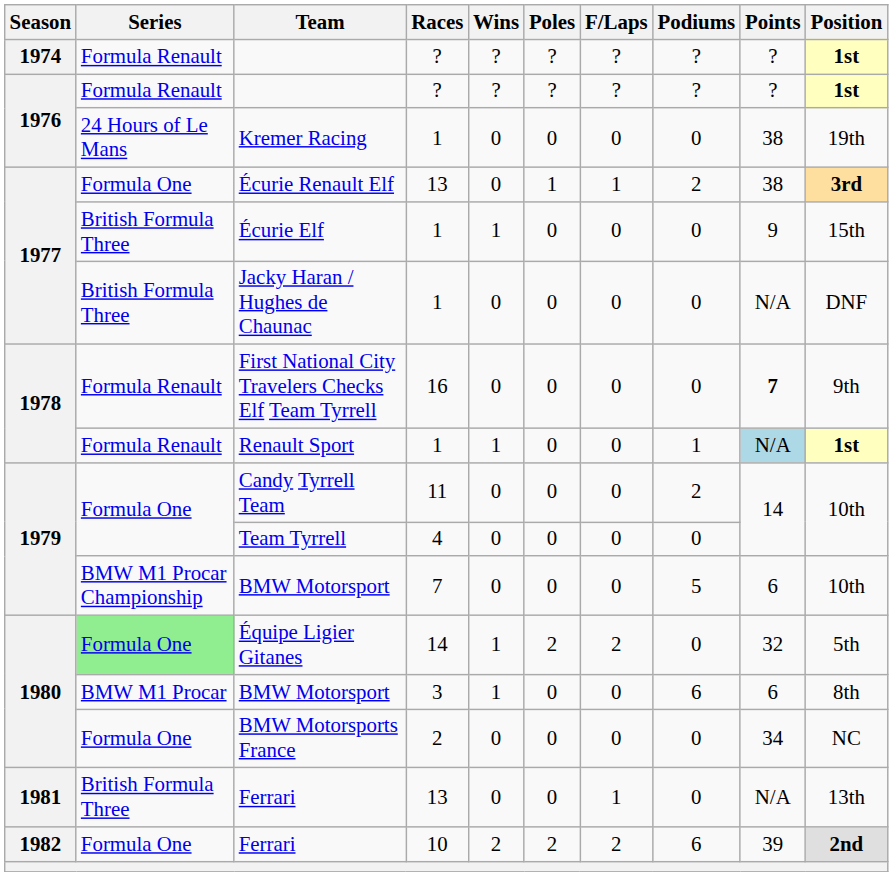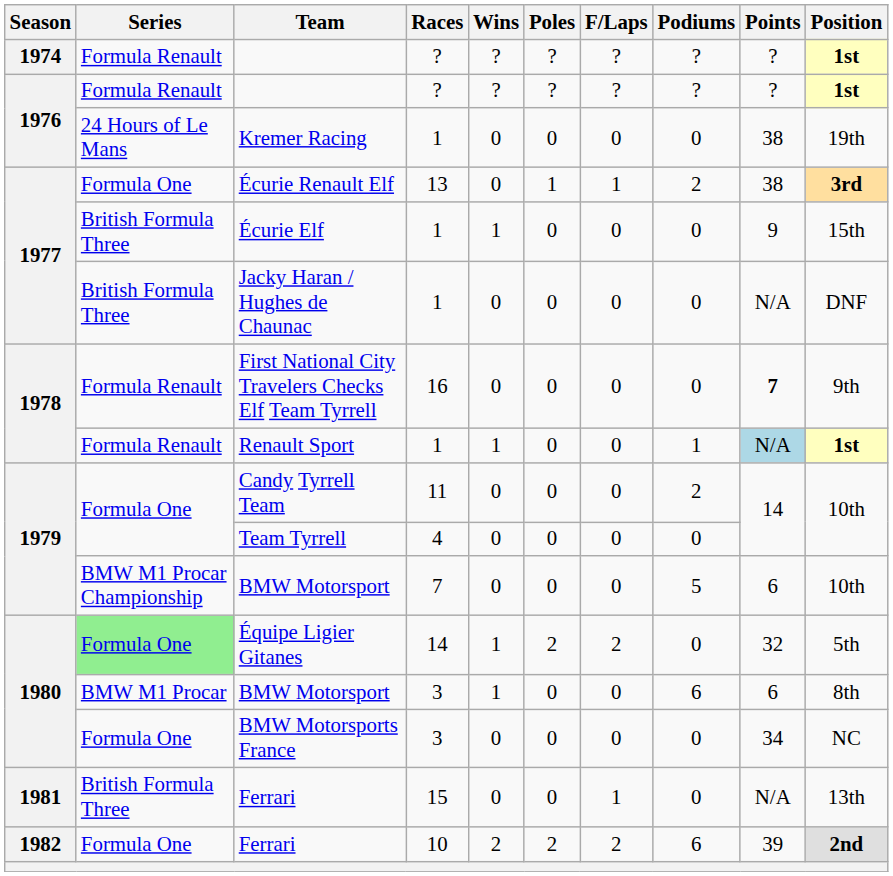BMW Motorsports France | Races: 2 -> 3
1981 / Ferrari | Races: 13 -> 15
